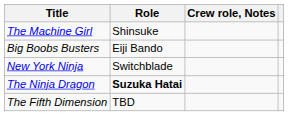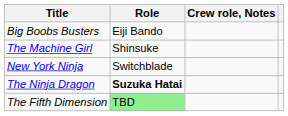rows swapped: Big Boobs Busters <-> The Machine Girl
The Fifth Dimension | Role: no background -> lightgreen background
